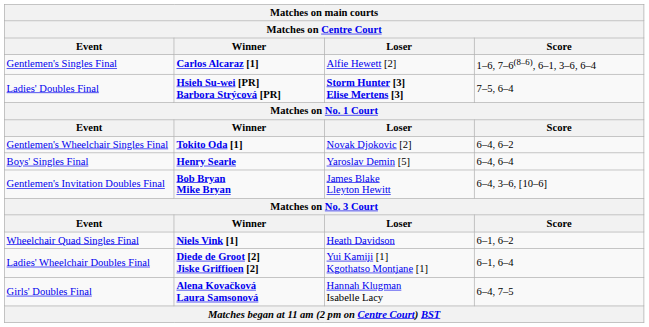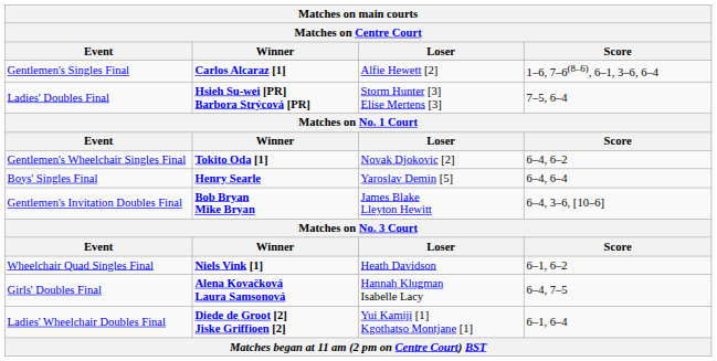Ladies' Doubles Final | Loser: bold -> normal
rows swapped: Ladies' Wheelchair Doubles Final <-> Girls' Doubles Final
